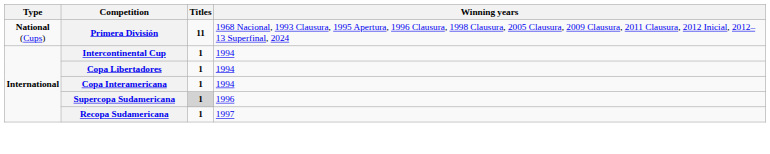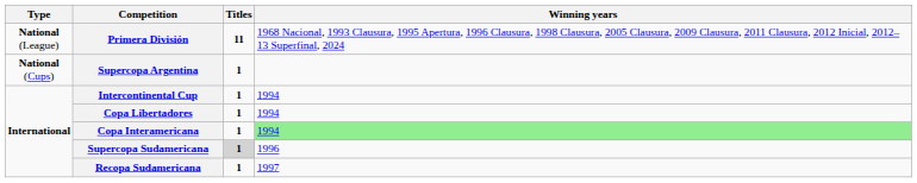Primera División | Type: National (Cups) -> National (League)
+ row: National (Cups) | Supercopa Argentina | 1
Copa Interamericana | Winning years: no background -> lightgreen background
